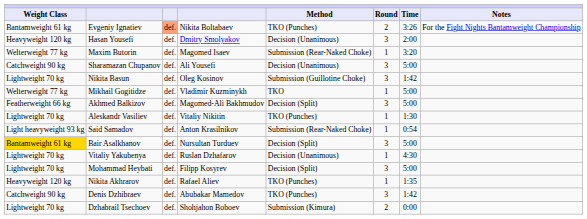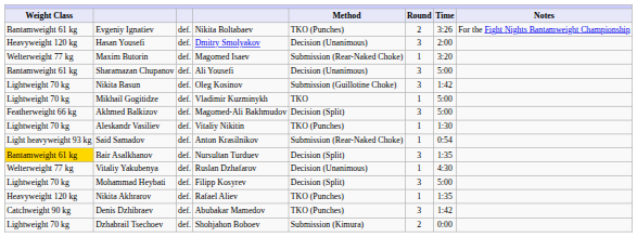Evgeniy Ignatiev | column 3: lightsalmon background -> no background
Sharamazan Chupanov | Weight Class: Catchweight 90 kg -> Bantamweight 61 kg
Mikhail Gogitidze | Weight Class: Welterweight 77 kg -> Lightweight 70 kg
Bair Asalkhanov | Time: 5:00 -> 1:35
Vitaliy Yakubenya | Weight Class: Lightweight 70 kg -> Welterweight 77 kg
